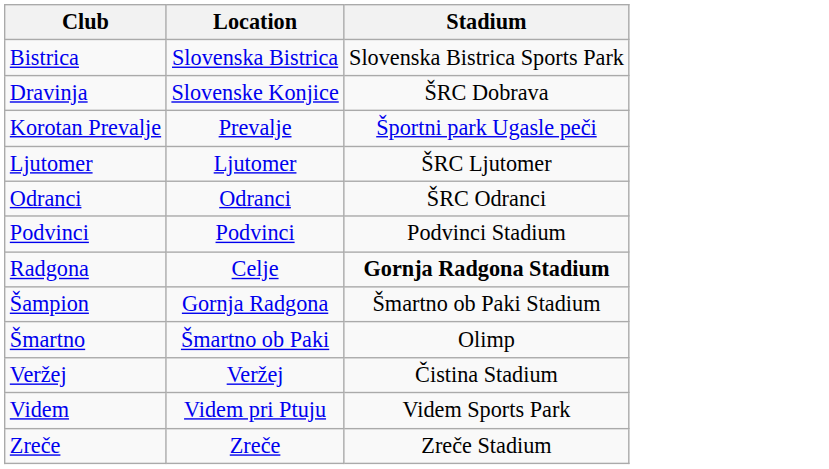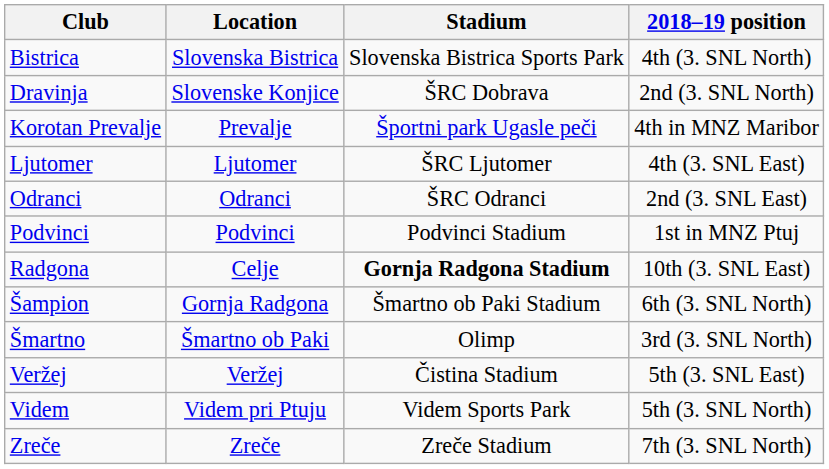+ column: 2018–19 position | 4th (3. SNL North) | 2nd (3. SNL North) | 4th in MNZ Maribor | 4th (3. SNL East) | 2nd (3. SNL East) | 1st in MNZ Ptuj | 10th (3. SNL East) | 6th (3. SNL North) | 3rd (3. SNL North) | 5th (3. SNL East) | 5th (3. SNL North) | 7th (3. SNL North)
